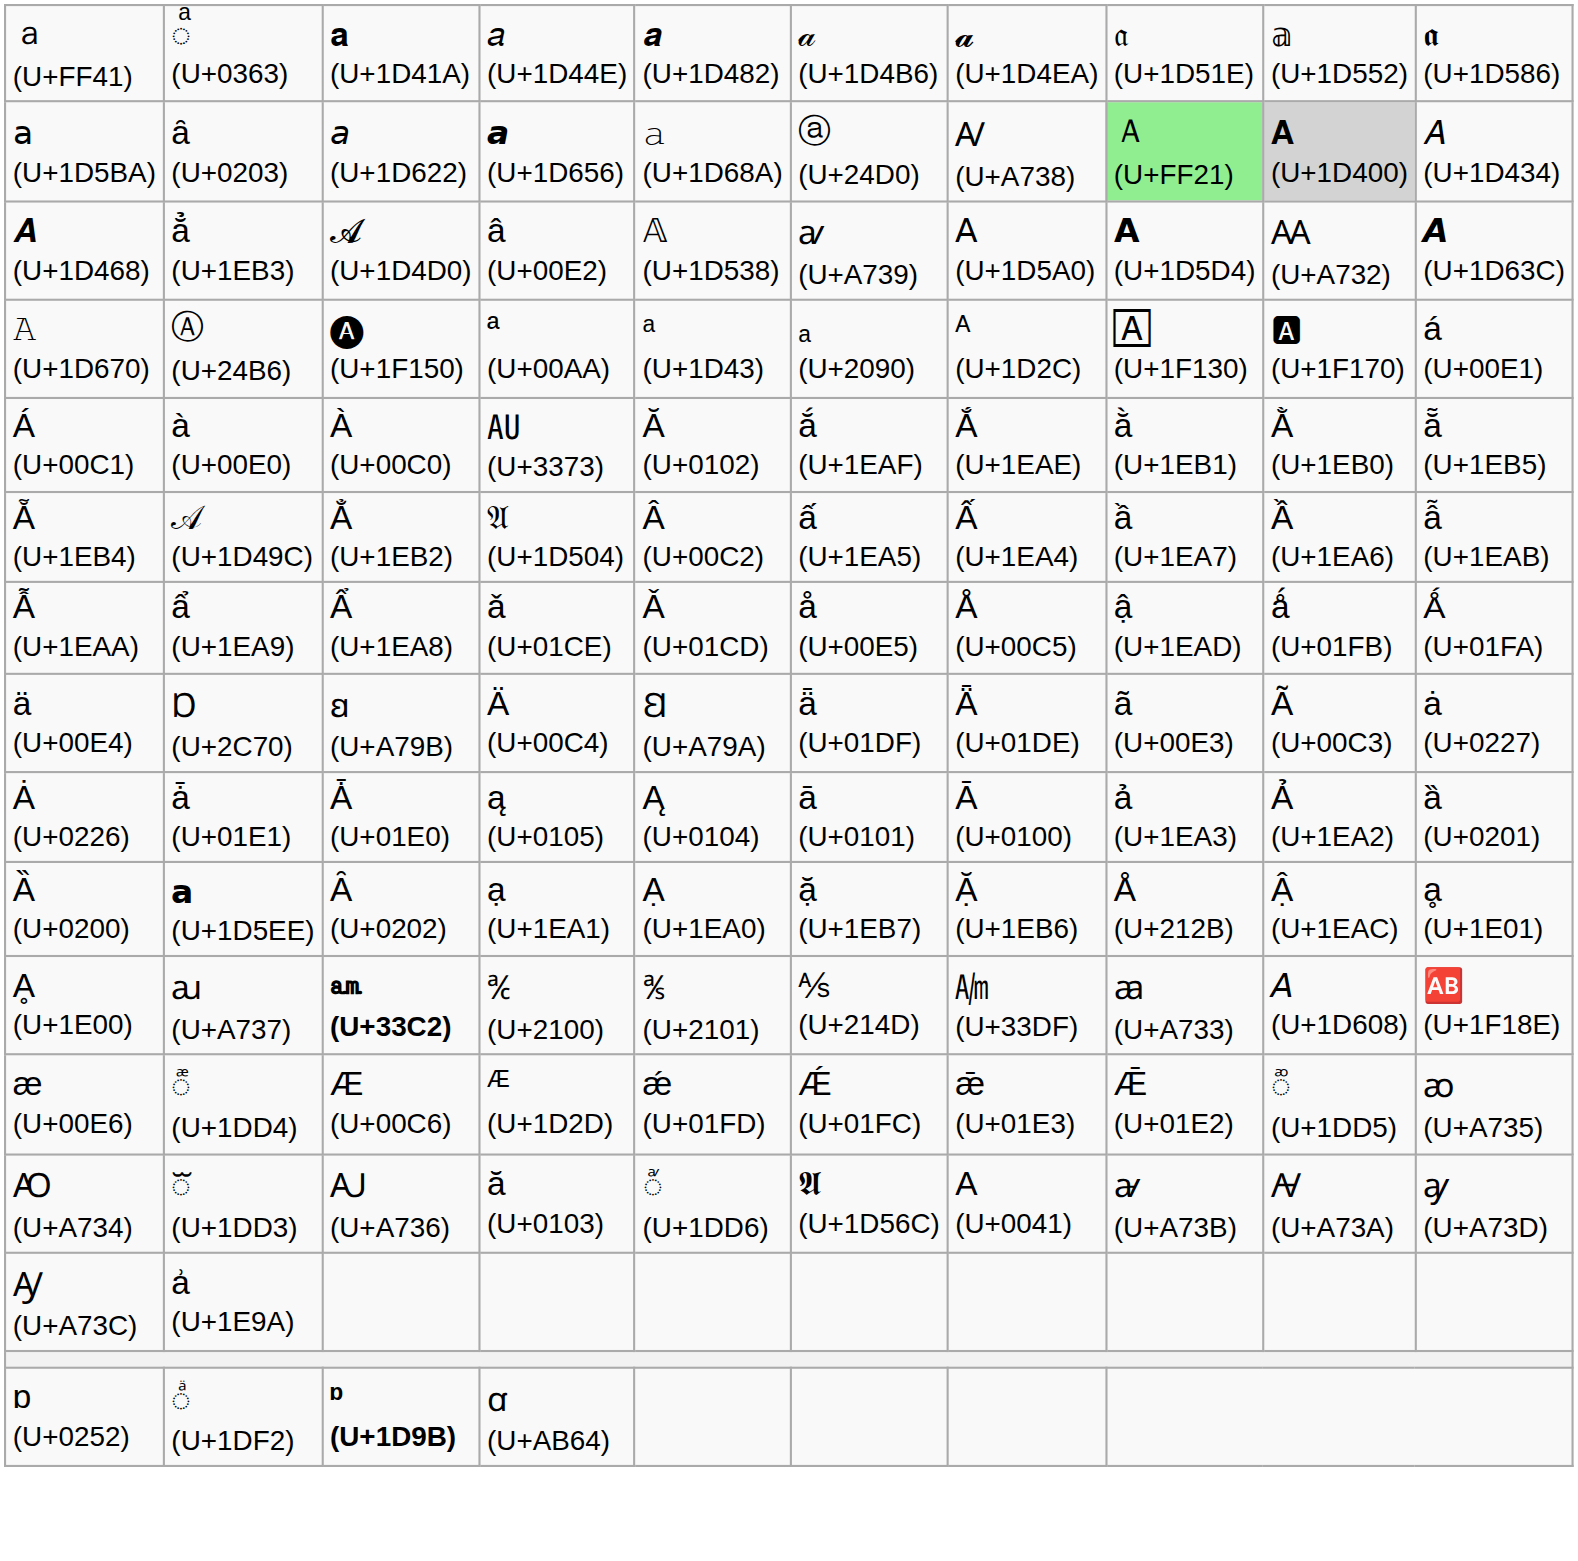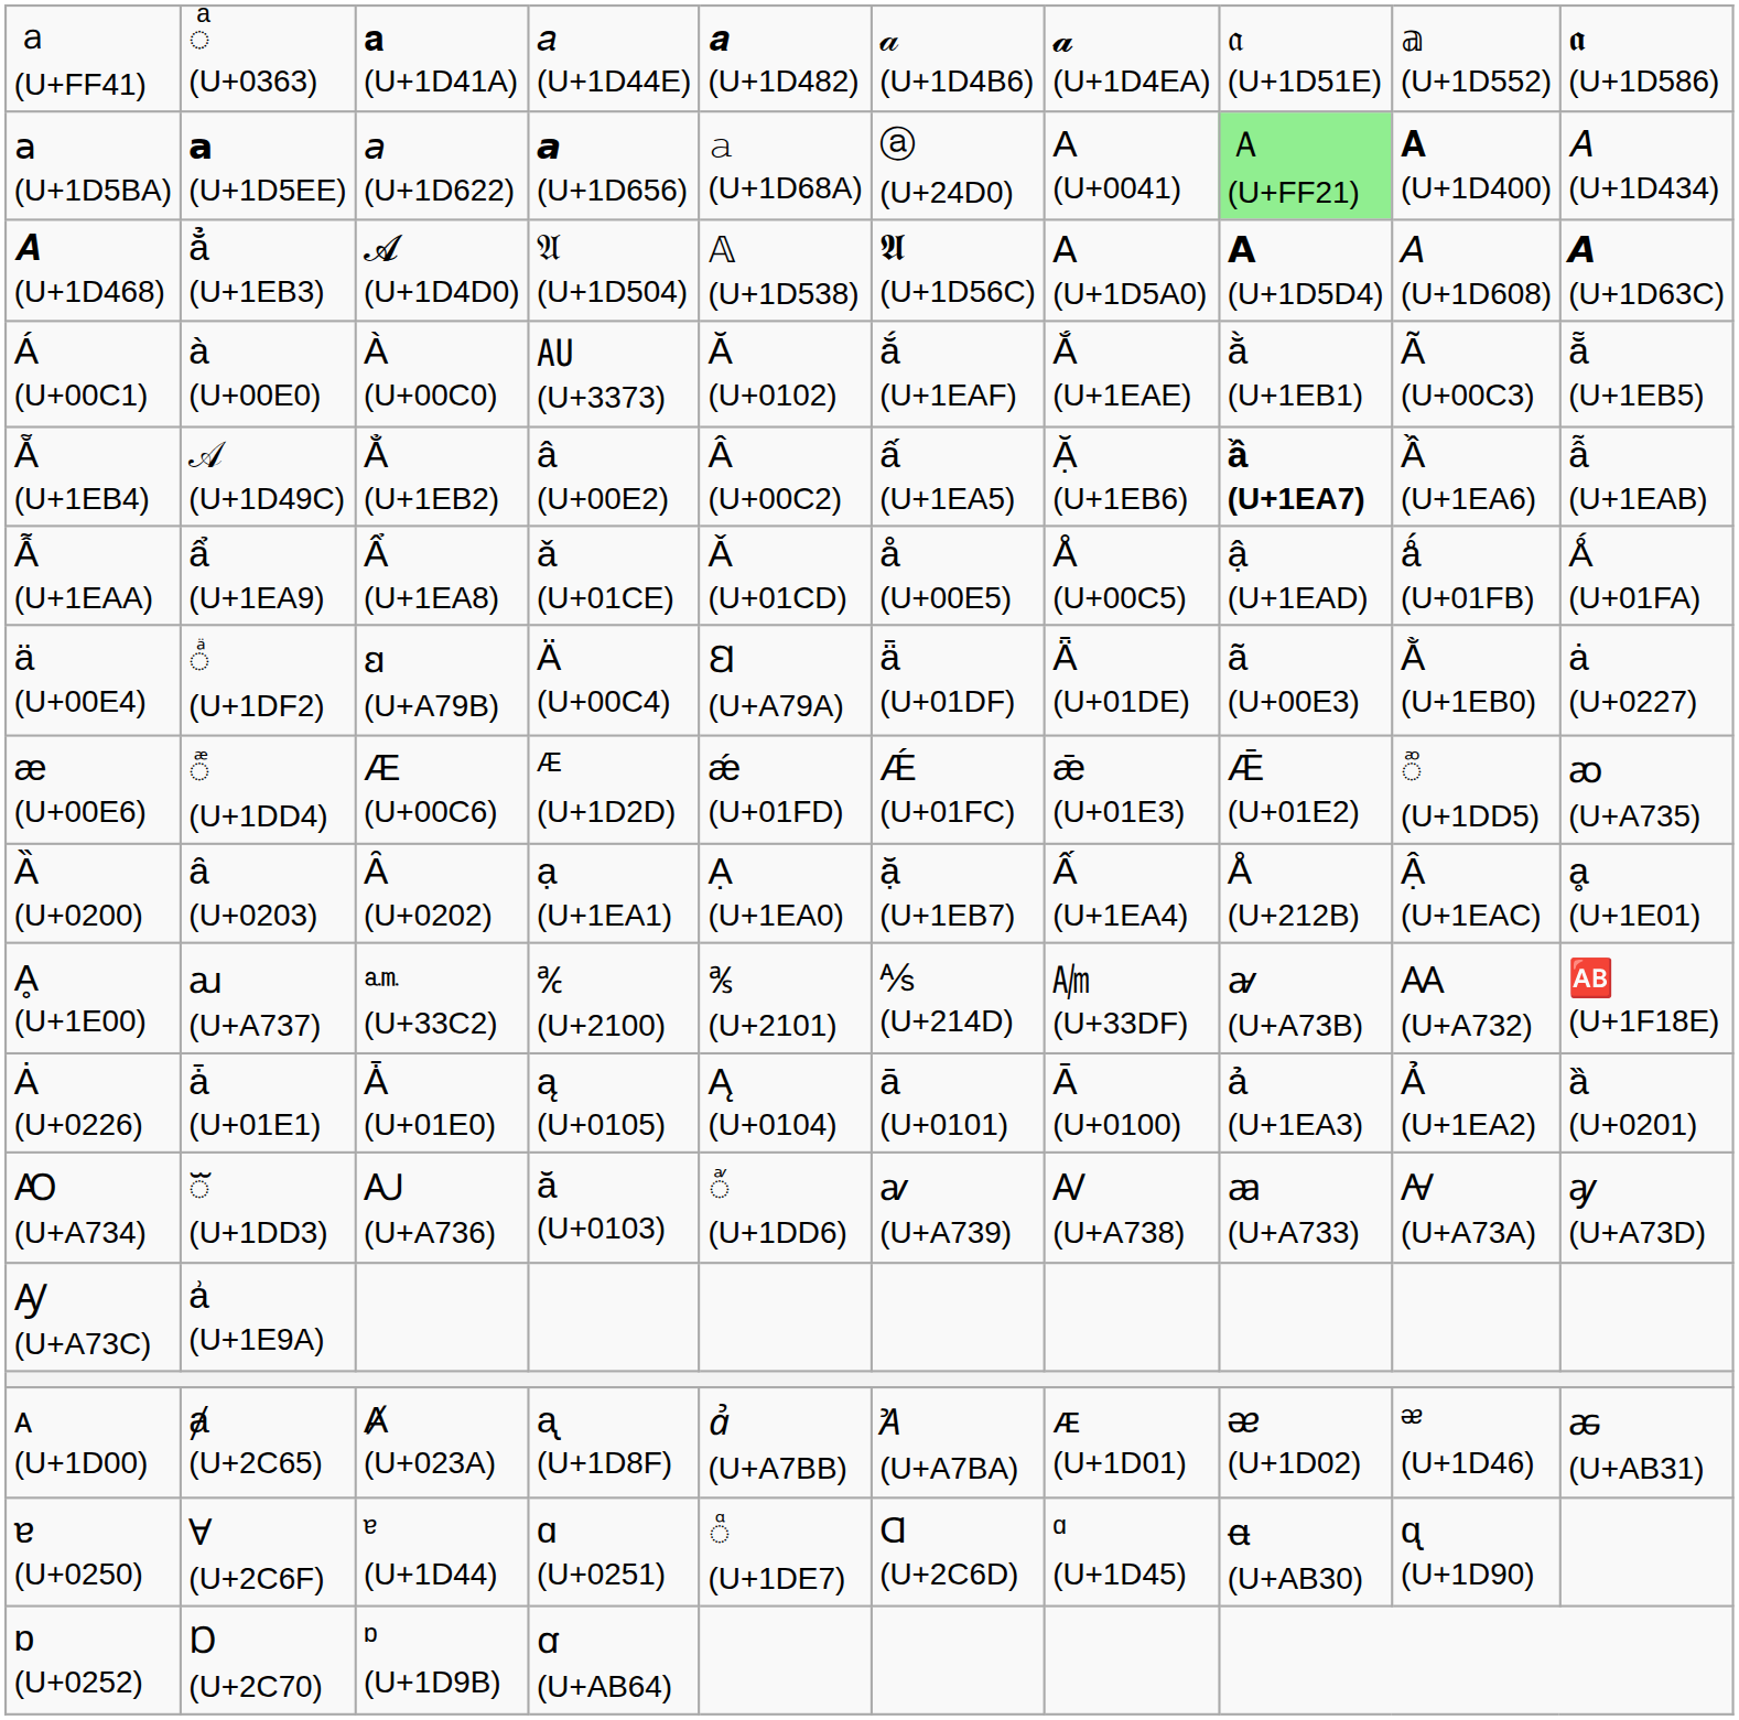𝖺 (U+1D5BA) | column 2: ȃ (U+0203) -> 𝗮 (U+1D5EE)
𝖺 (U+1D5BA) | column 7: Ꜹ (U+A738) -> A (U+0041)
𝖺 (U+1D5BA) | column 9: lightgrey background -> no background
𝑨 (U+1D468) | column 4: â (U+00E2) -> 𝔄 (U+1D504)
𝑨 (U+1D468) | column 6: ꜹ (U+A739) -> 𝕬 (U+1D56C)
𝑨 (U+1D468) | column 9: Ꜳ (U+A732) -> 𝘈 (U+1D608)
- row: 𝙰 (U+1D670) | Ⓐ (U+24B6) | 🅐 (U+1F150) | ª (U+00AA) | ᵃ (U+1D43) | ₐ (U+2090) | ᴬ (U+1D2C) | 🄰 (U+1F130) | 🅰 (U+1F170) | á (U+00E1)
Á (U+00C1) | column 9: Ằ (U+1EB0) -> Ã (U+00C3)
Ẵ (U+1EB4) | column 4: 𝔄 (U+1D504) -> â (U+00E2)
Ẵ (U+1EB4) | column 7: Ấ (U+1EA4) -> Ặ (U+1EB6)
Ẵ (U+1EB4) | column 8: normal -> bold
ä (U+00E4) | column 2: Ɒ (U+2C70) -> ◌ᷲ (U+1DF2)
ä (U+00E4) | column 9: Ã (U+00C3) -> Ằ (U+1EB0)
rows swapped: Ȧ (U+0226) <-> æ (U+00E6)
Ȁ (U+0200) | column 2: 𝗮 (U+1D5EE) -> ȃ (U+0203)
Ȁ (U+0200) | column 7: Ặ (U+1EB6) -> Ấ (U+1EA4)
Ḁ (U+1E00) | column 3: bold -> normal
Ḁ (U+1E00) | column 8: ꜳ (U+A733) -> ꜻ (U+A73B)
Ḁ (U+1E00) | column 9: 𝘈 (U+1D608) -> Ꜳ (U+A732)
Ꜵ (U+A734) | column 6: 𝕬 (U+1D56C) -> ꜹ (U+A739)
Ꜵ (U+A734) | column 7: A (U+0041) -> Ꜹ (U+A738)
Ꜵ (U+A734) | column 8: ꜻ (U+A73B) -> ꜳ (U+A733)
+ row: ᴀ (U+1D00) | ⱥ (U+2C65) | Ⱥ (U+023A) | ᶏ (U+1D8F) | ꞻ (U+A7BB) | Ꞻ (U+A7BA) | ᴁ (U+1D01) | ᴂ (U+1D02) | ᵆ (U+1D46) | ꬱ (U+AB31)
+ row: ɐ (U+0250) | Ɐ (U+2C6F) | ᵄ (U+1D44) | ɑ (U+0251) | ◌ᷧ (U+1DE7) | Ɑ (U+2C6D) | ᵅ (U+1D45) | ꬰ (U+AB30) | ᶐ (U+1D90)
ɒ (U+0252) | column 2: ◌ᷲ (U+1DF2) -> Ɒ (U+2C70)
ɒ (U+0252) | column 3: bold -> normal
